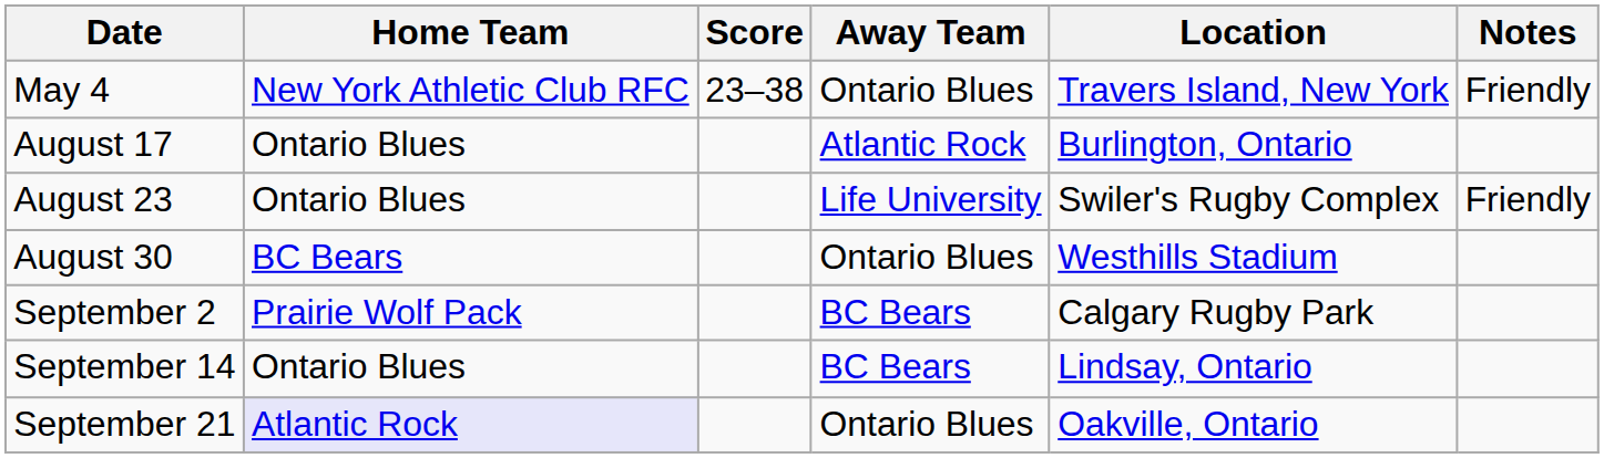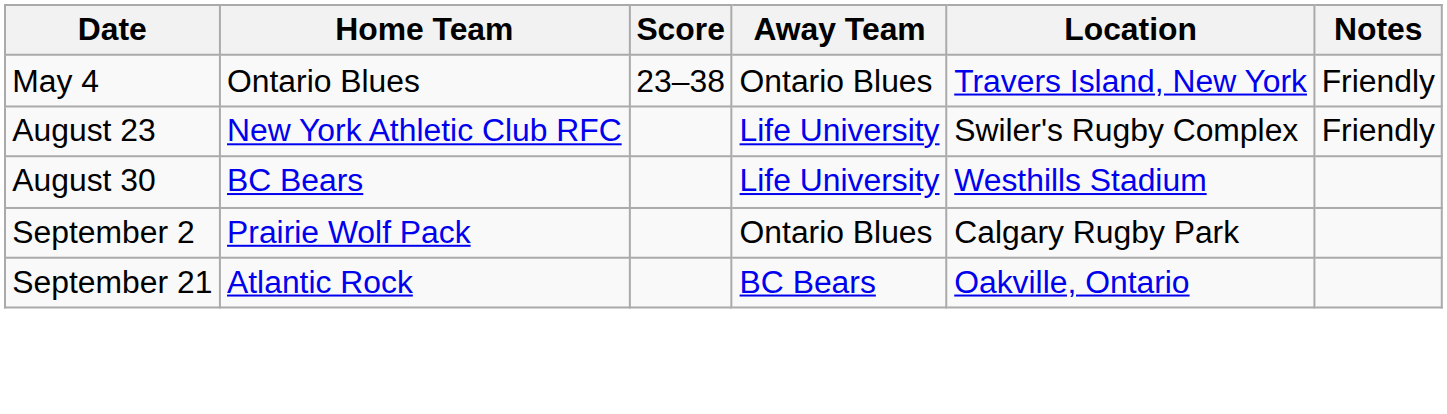May 4 | Home Team: New York Athletic Club RFC -> Ontario Blues
- row: August 17 | Ontario Blues | Atlantic Rock | Burlington, Ontario
August 23 | Home Team: Ontario Blues -> New York Athletic Club RFC
August 30 | Away Team: Ontario Blues -> Life University
September 2 | Away Team: BC Bears -> Ontario Blues
- row: September 14 | Ontario Blues | BC Bears | Lindsay, Ontario
September 21 | Home Team: lavender background -> no background
September 21 | Away Team: Ontario Blues -> BC Bears
